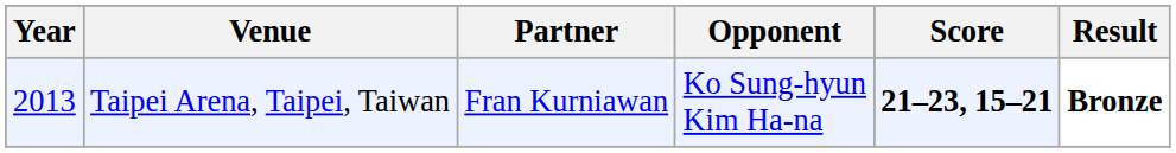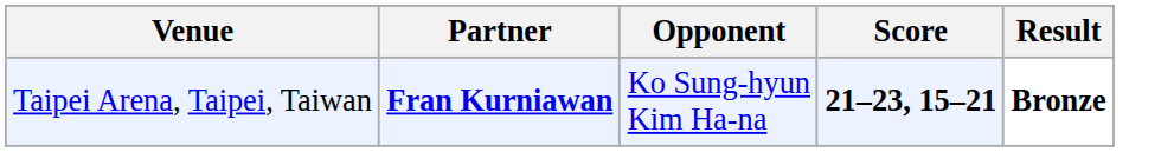- column: Year | 2013
Taipei Arena, Taipei, Taiwan | Partner: normal -> bold
